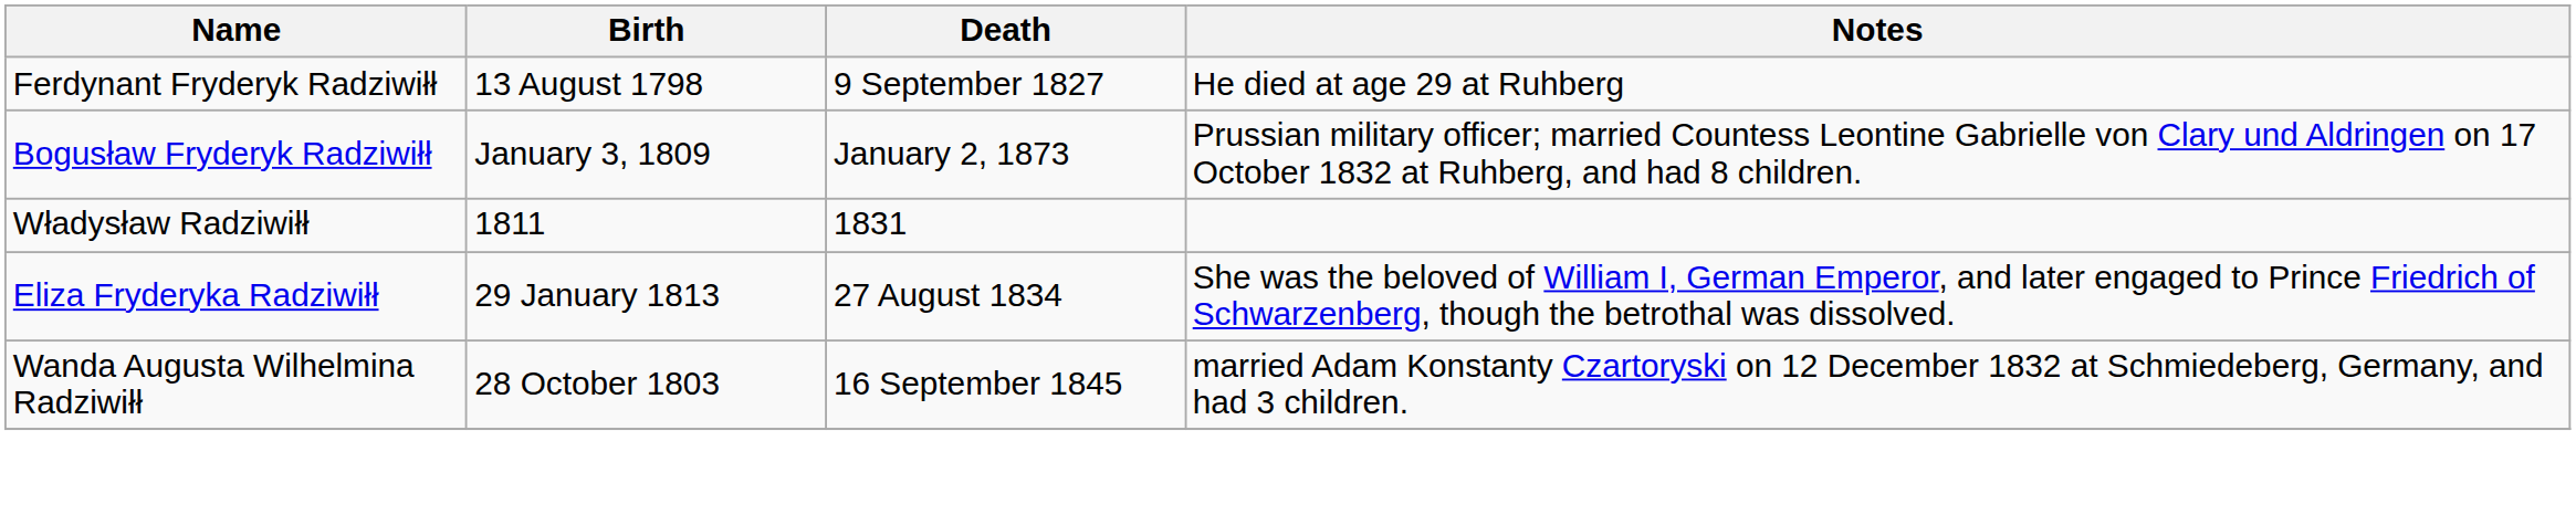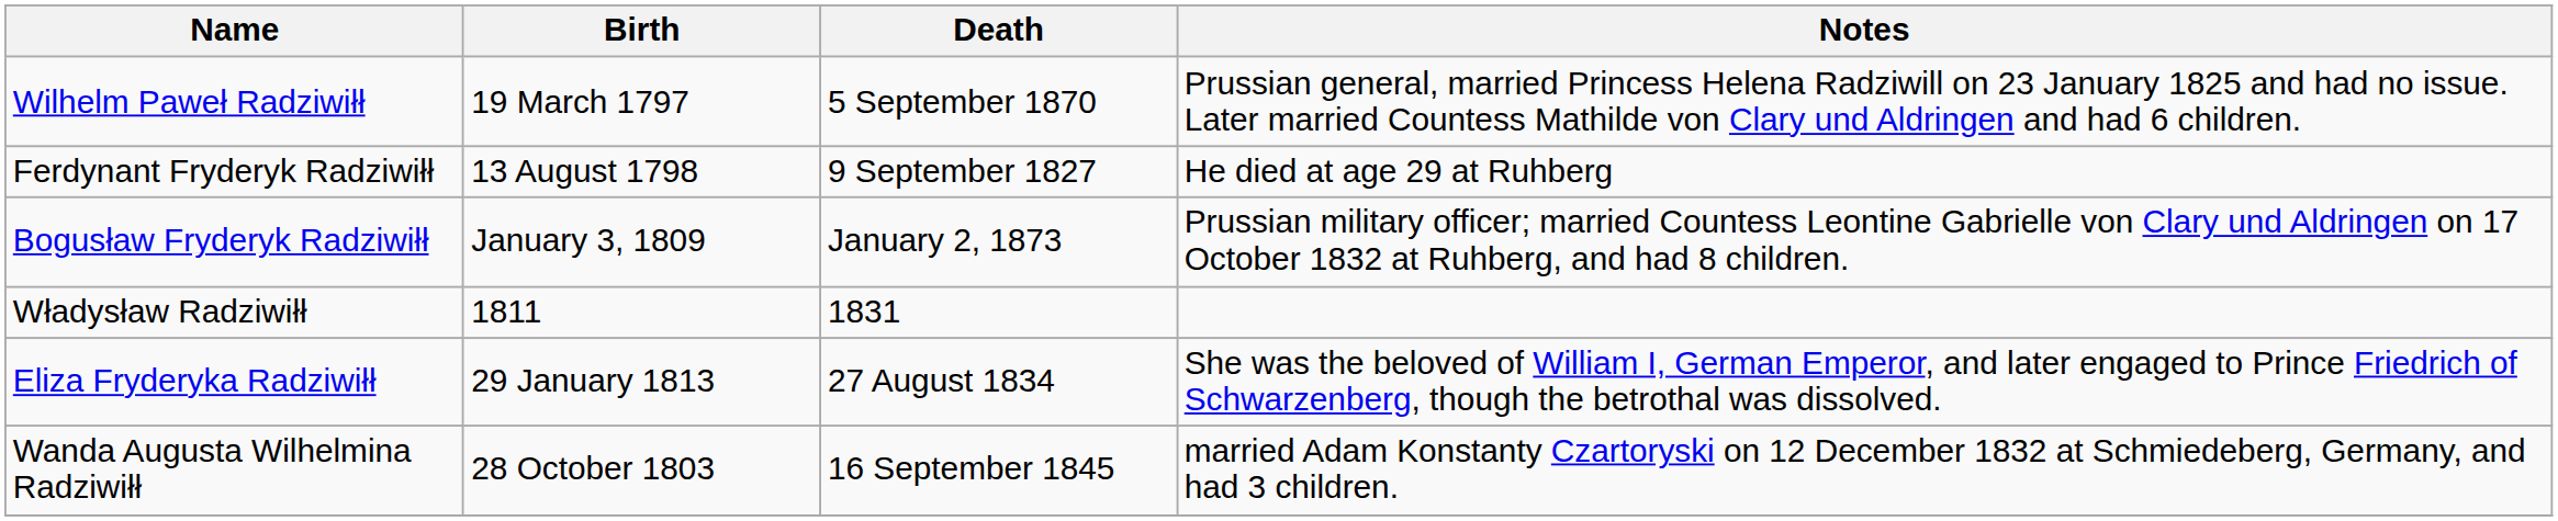+ row: Wilhelm Paweł Radziwiłł | 19 March 1797 | 5 September 1870 | Prussian general, married Princess Helena Radziwill on 23 January 1825 and had no issue. Later married Countess Mathilde von Clary und Aldringen and had 6 children.
